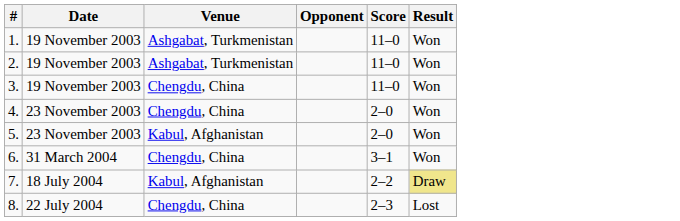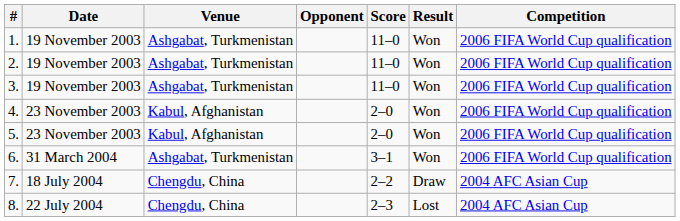+ column: Competition | 2006 FIFA World Cup qualification | 2006 FIFA World Cup qualification | 2006 FIFA World Cup qualification | 2006 FIFA World Cup qualification | 2006 FIFA World Cup qualification | 2006 FIFA World Cup qualification | 2004 AFC Asian Cup | 2004 AFC Asian Cup
3. | Venue: Chengdu, China -> Ashgabat, Turkmenistan
4. | Venue: Chengdu, China -> Kabul, Afghanistan
6. | Venue: Chengdu, China -> Ashgabat, Turkmenistan
7. | Venue: Kabul, Afghanistan -> Chengdu, China
7. | Result: khaki background -> no background
